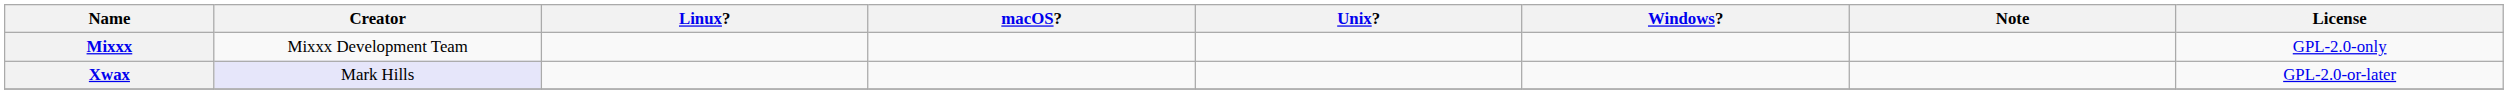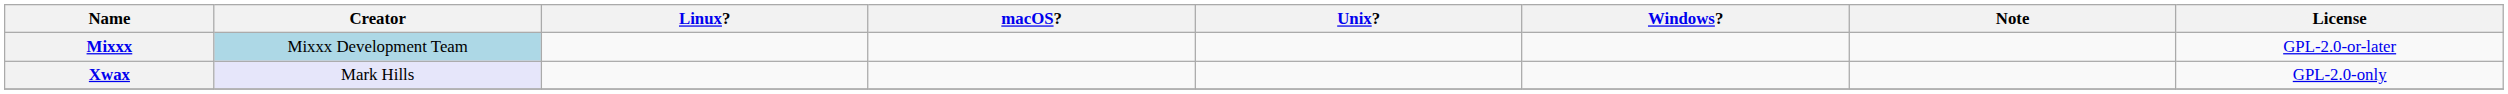Mixxx | Creator: no background -> lightblue background
Mixxx | License: GPL-2.0-only -> GPL-2.0-or-later
Xwax | License: GPL-2.0-or-later -> GPL-2.0-only
